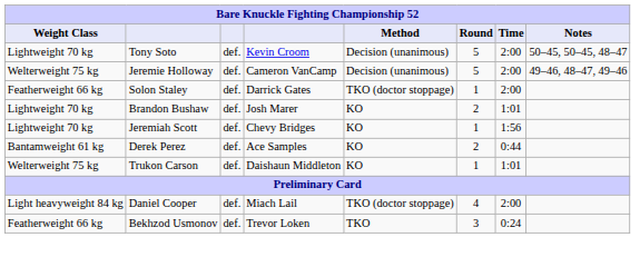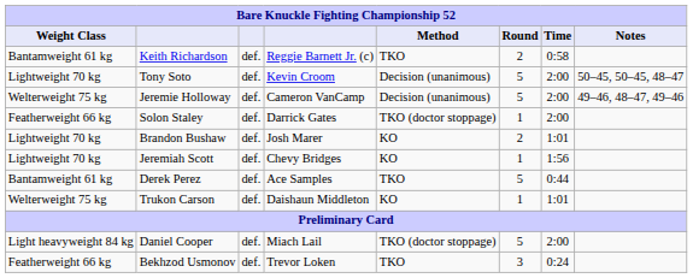+ row: Bantamweight 61 kg | Keith Richardson | def. | Reggie Barnett Jr. (c) | TKO | 2 | 0:58
Derek Perez | Method: KO -> TKO
Derek Perez | Round: 2 -> 5
Daniel Cooper | Round: 4 -> 5
